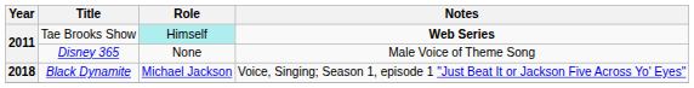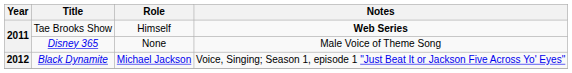Tae Brooks Show | Role: paleturquoise background -> no background
Black Dynamite | Year: 2018 -> 2012
